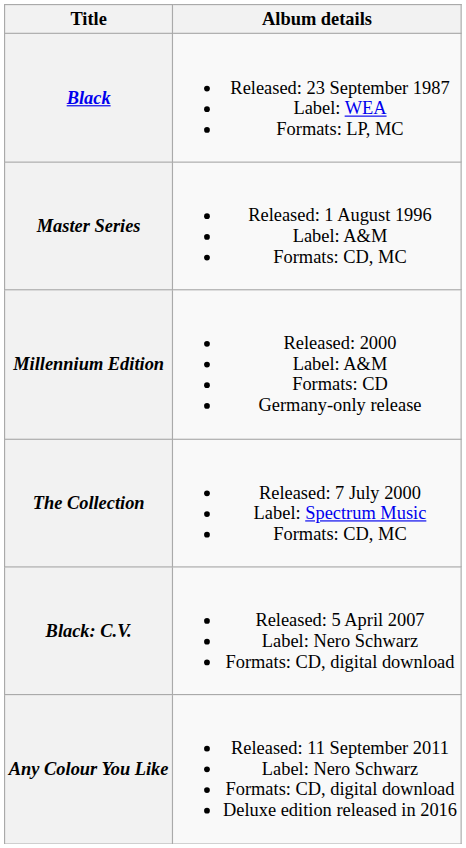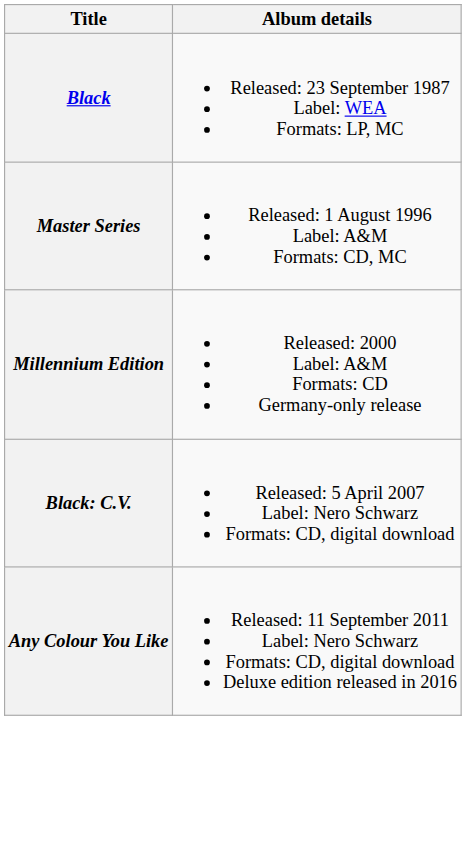- row: The Collection | Released: 7 July 2000 Label: Spectrum Music Formats: CD, MC
